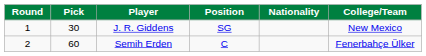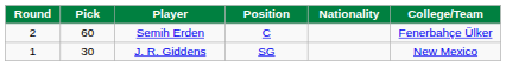rows swapped: J. R. Giddens <-> Semih Erden
